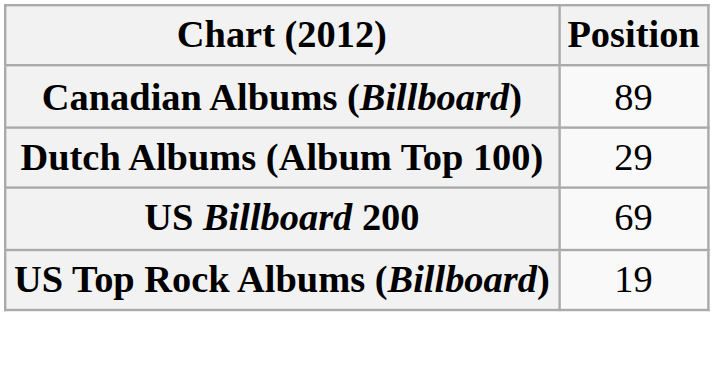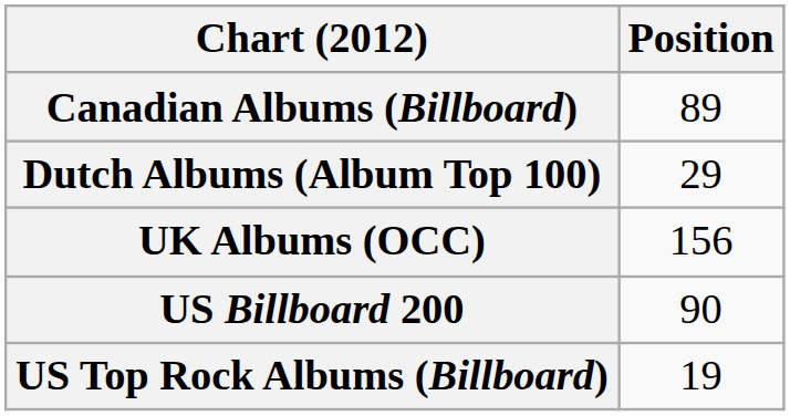+ row: UK Albums (OCC) | 156
US Billboard 200 | Position: 69 -> 90
